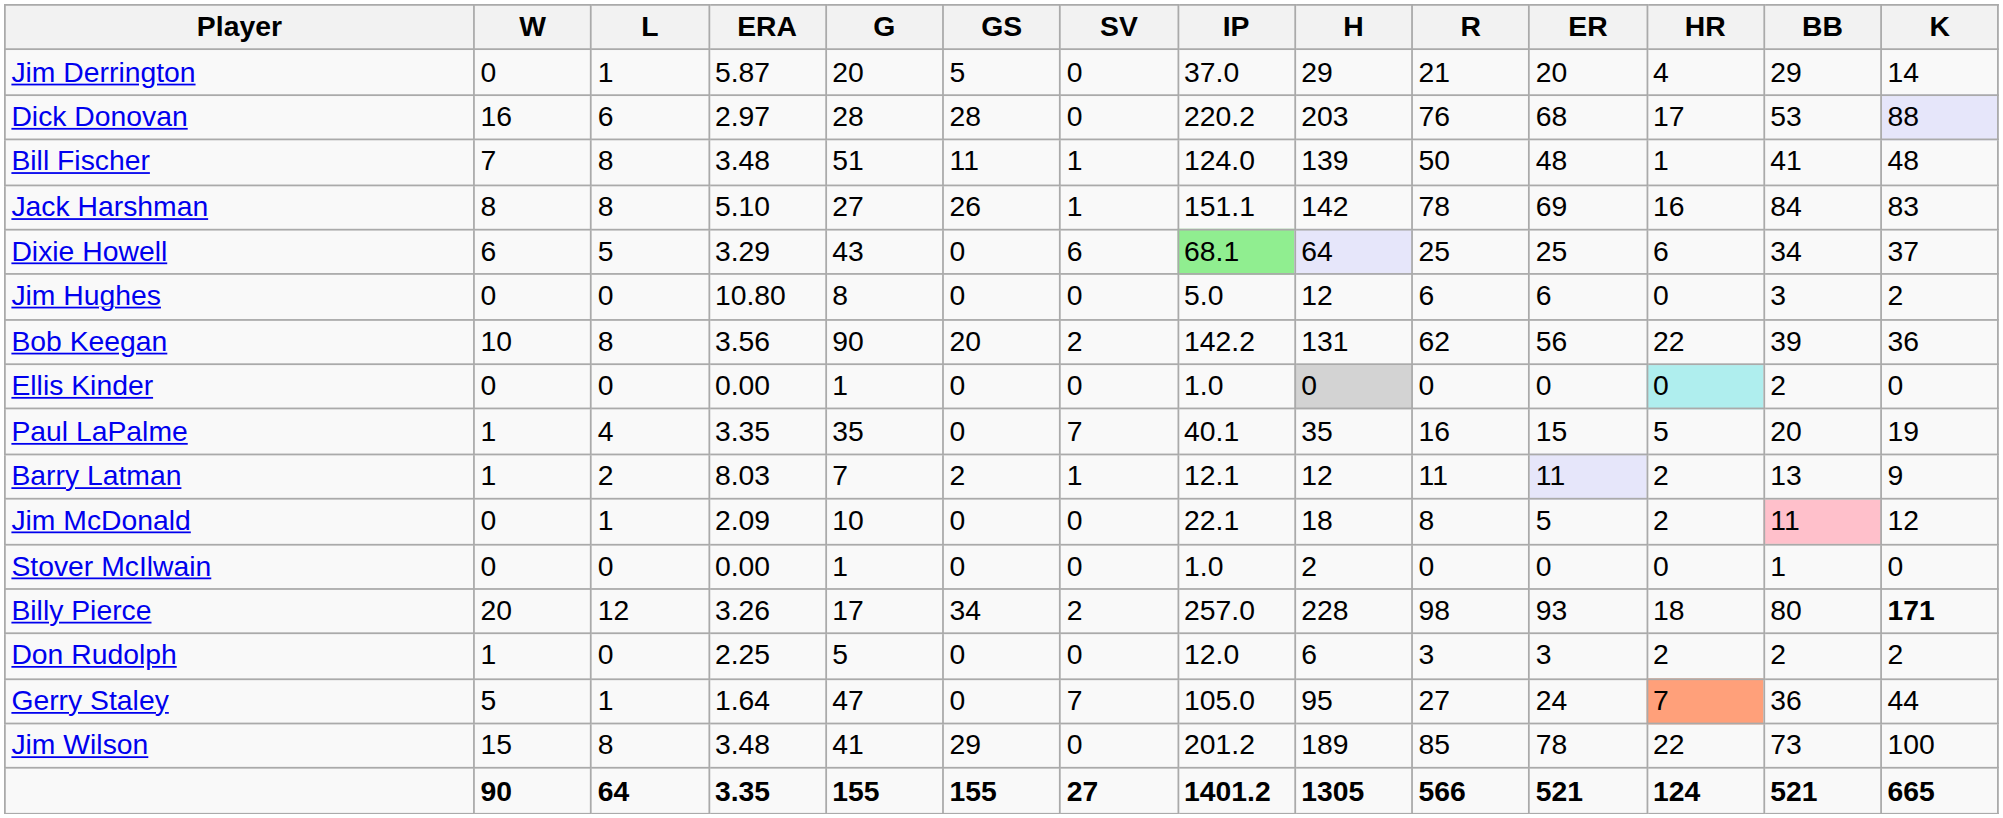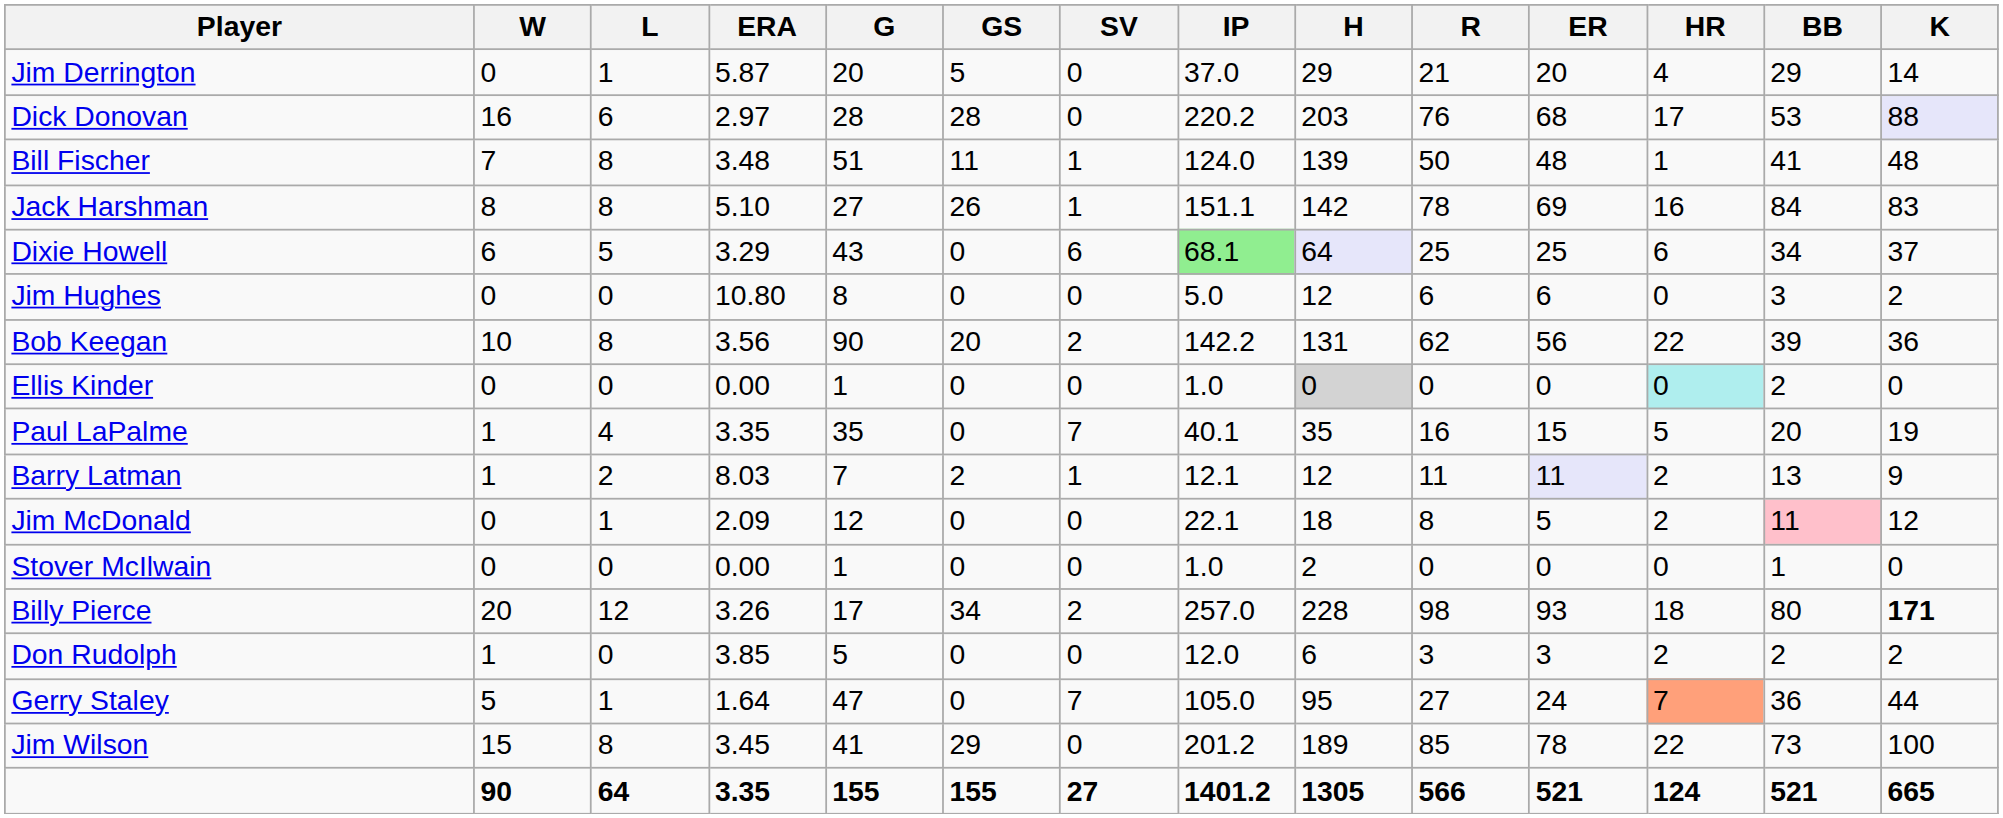Jim McDonald | G: 10 -> 12
Don Rudolph | ERA: 2.25 -> 3.85
Jim Wilson | ERA: 3.48 -> 3.45
